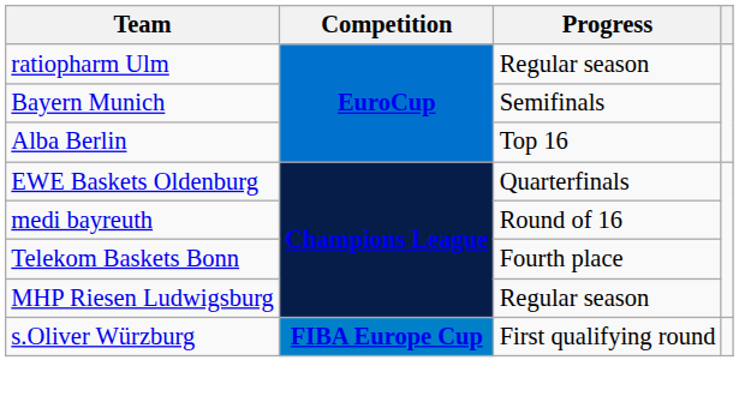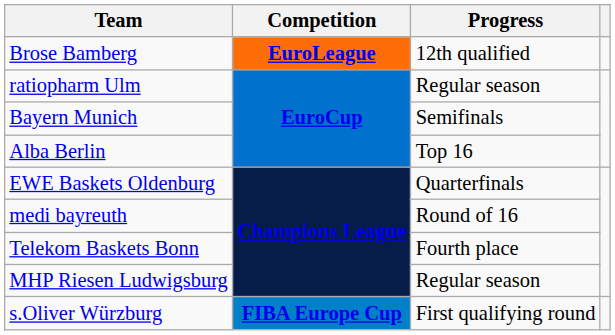+ row: Brose Bamberg | EuroLeague | 12th qualified
